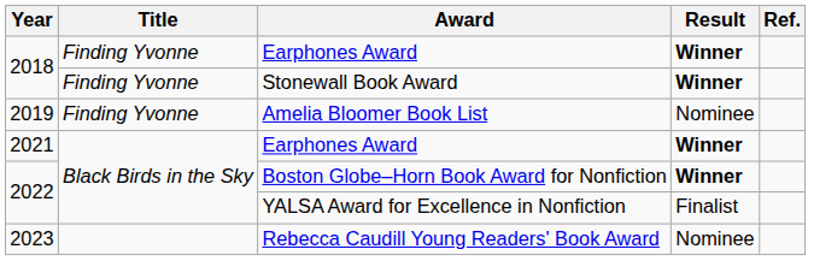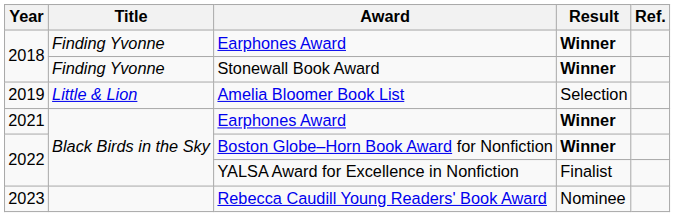Amelia Bloomer Book List | Title: Finding Yvonne -> Little & Lion
Amelia Bloomer Book List | Result: Nominee -> Selection
